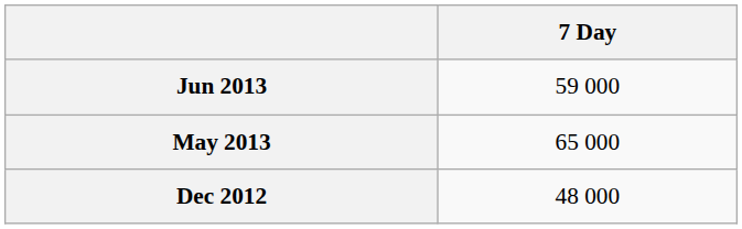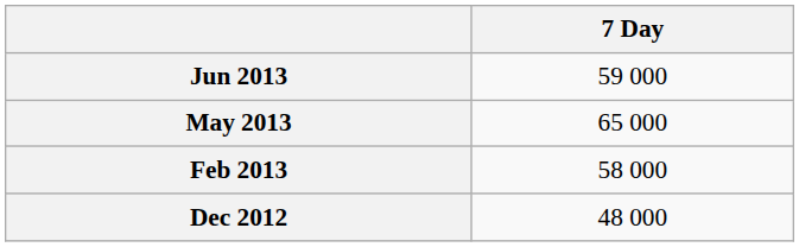+ row: Feb 2013 | 58 000
